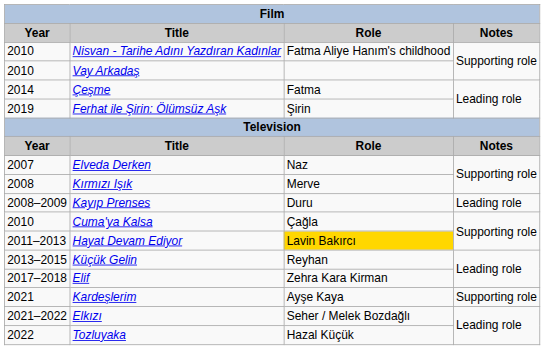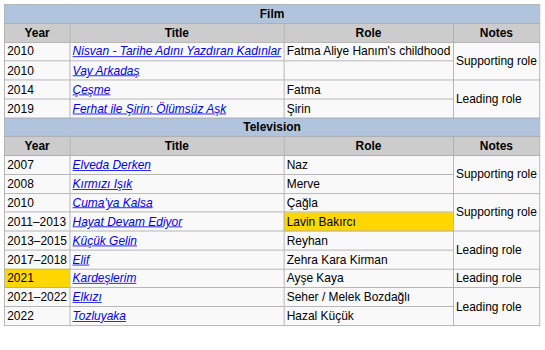- row: 2008–2009 | Kayıp Prenses | Duru | Leading role
Kardeşlerim | Year: no background -> gold background
Kardeşlerim | Notes: Supporting role -> Leading role
